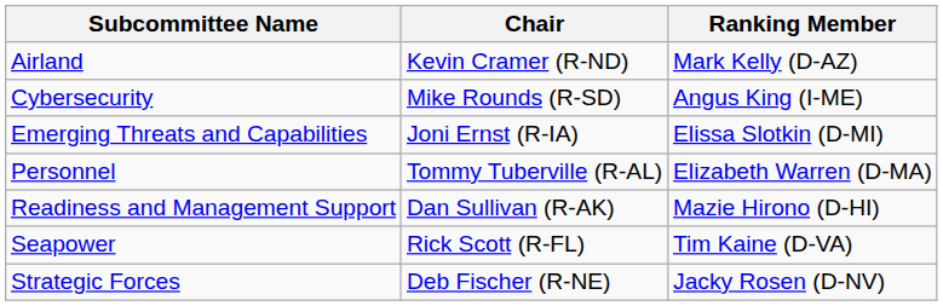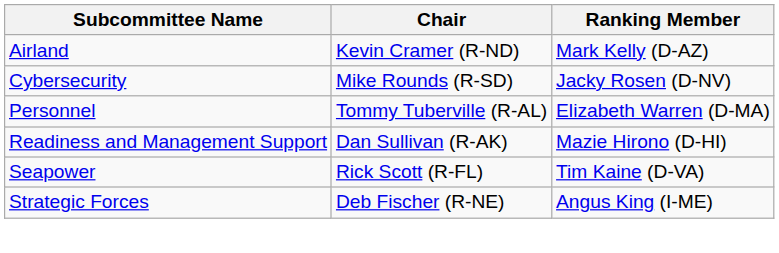Cybersecurity | Ranking Member: Angus King (I-ME) -> Jacky Rosen (D-NV)
- row: Emerging Threats and Capabilities | Joni Ernst (R-IA) | Elissa Slotkin (D-MI)
Strategic Forces | Ranking Member: Jacky Rosen (D-NV) -> Angus King (I-ME)
